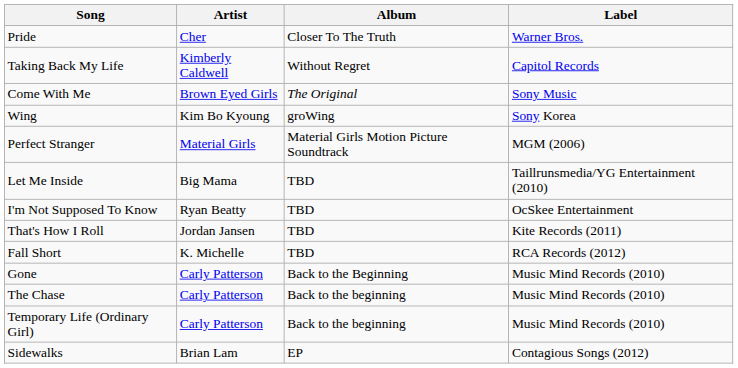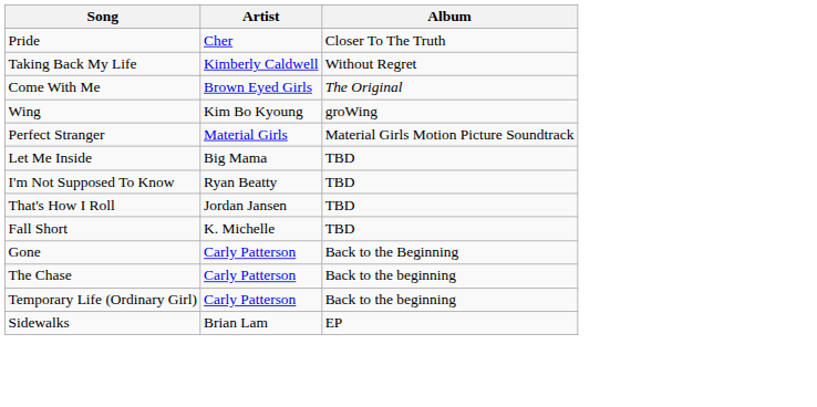- column: Label | Warner Bros. | Capitol Records | Sony Music | Sony Korea | MGM (2006) | Taillrunsmedia/YG Entertainment (2010) | OcSkee Entertainment | Kite Records (2011) | RCA Records (2012) | Music Mind Records (2010) | Music Mind Records (2010) | Music Mind Records (2010) | Contagious Songs (2012)
